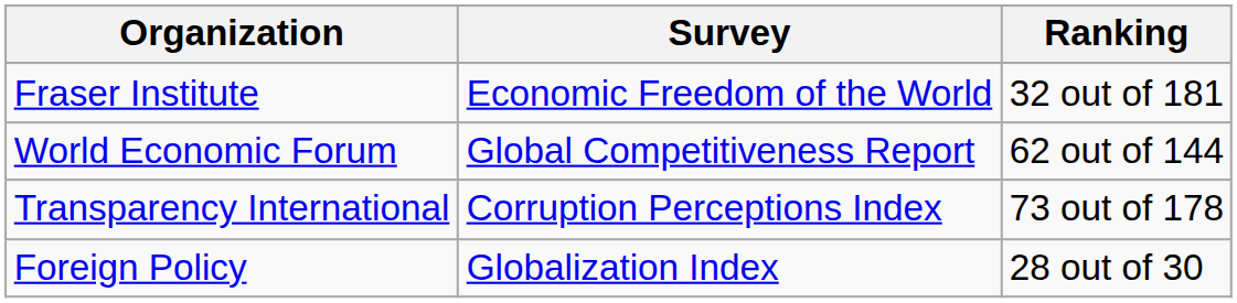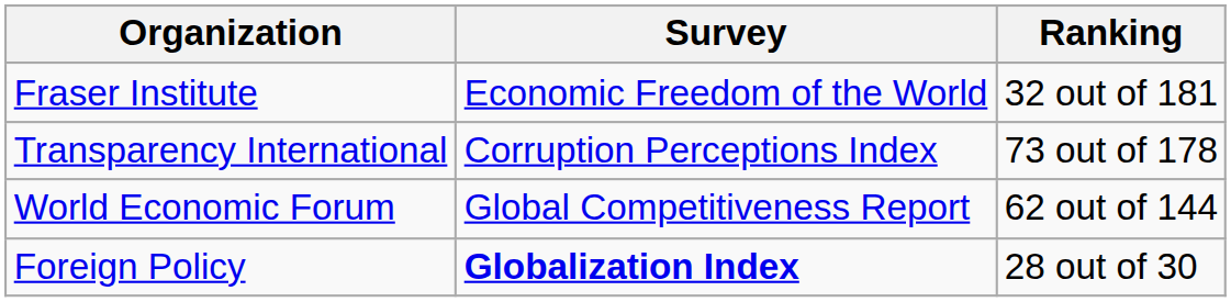rows swapped: Transparency International <-> World Economic Forum
Foreign Policy | Survey: normal -> bold
